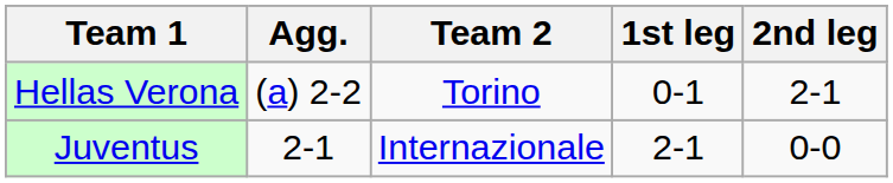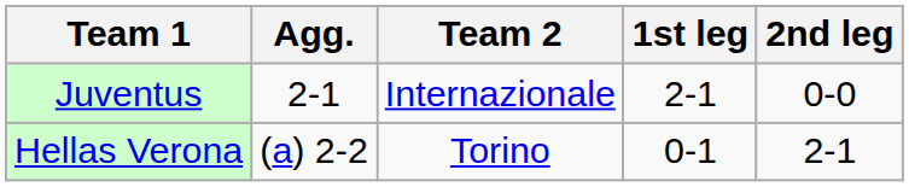rows swapped: Juventus <-> Hellas Verona
